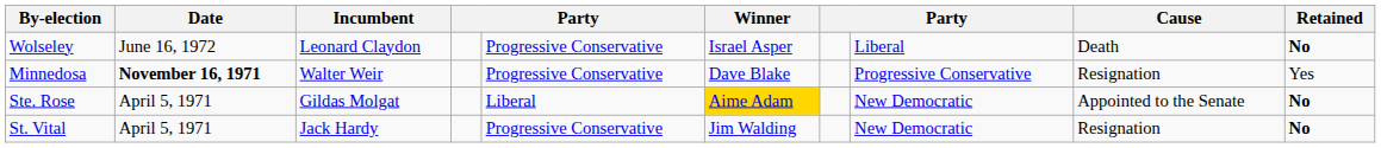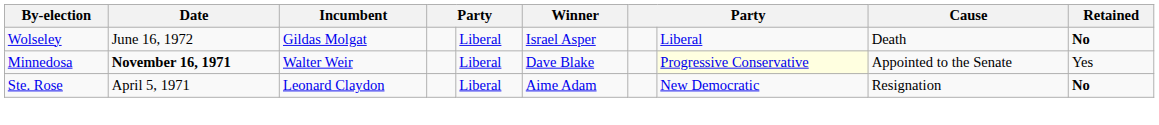Wolseley | Incumbent: Leonard Claydon -> Gildas Molgat
Wolseley | column 5: Progressive Conservative -> Liberal
Minnedosa | column 5: Progressive Conservative -> Liberal
Minnedosa | column 8: no background -> lightyellow background
Minnedosa | Cause: Resignation -> Appointed to the Senate
Ste. Rose | Incumbent: Gildas Molgat -> Leonard Claydon
Ste. Rose | Winner: gold background -> no background
Ste. Rose | Cause: Appointed to the Senate -> Resignation
- row: St. Vital | April 5, 1971 | Jack Hardy | Progressive Conservative | Jim Walding | New Democratic | Resignation | No
